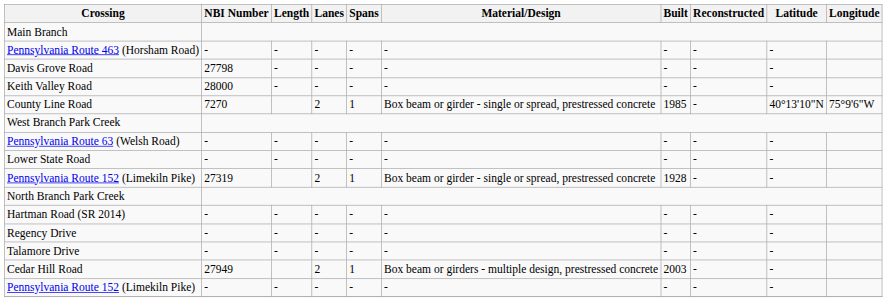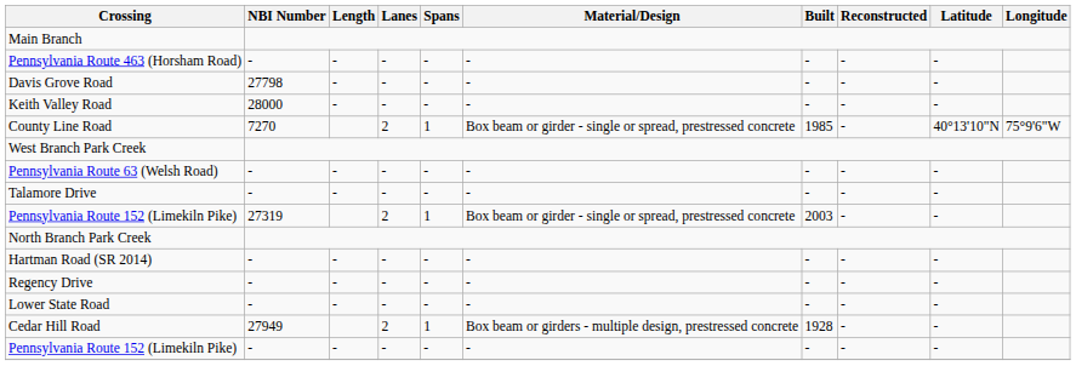rows swapped: Talamore Drive <-> Lower State Road
Pennsylvania Route 152 (Limekiln Pike) / 27319 | Built: 1928 -> 2003
Cedar Hill Road | Built: 2003 -> 1928
